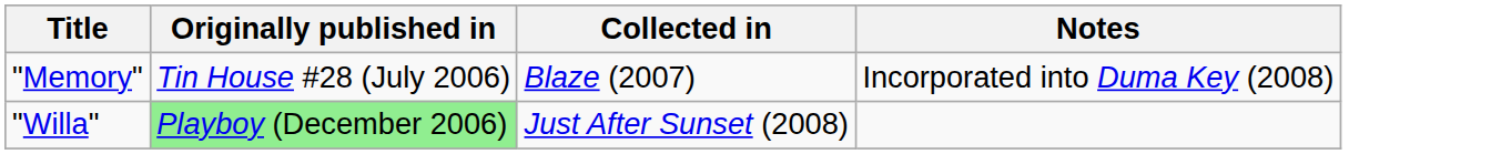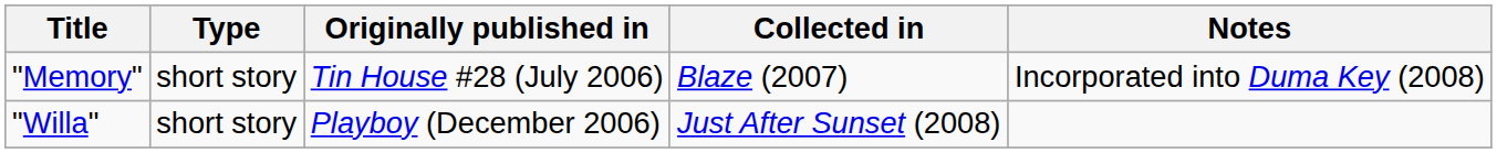+ column: Type | short story | short story
"Willa" | Originally published in: lightgreen background -> no background
